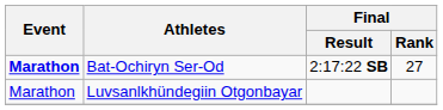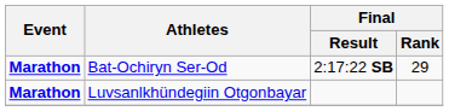Bat-Ochiryn Ser-Od | Final / Rank: 27 -> 29
Luvsanlkhündegiin Otgonbayar | Event: normal -> bold
